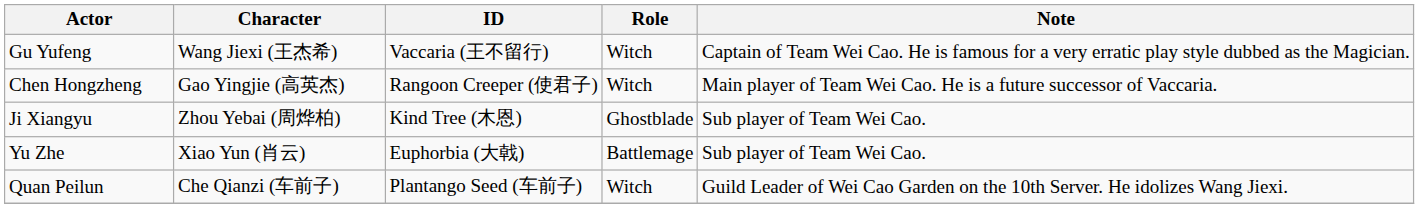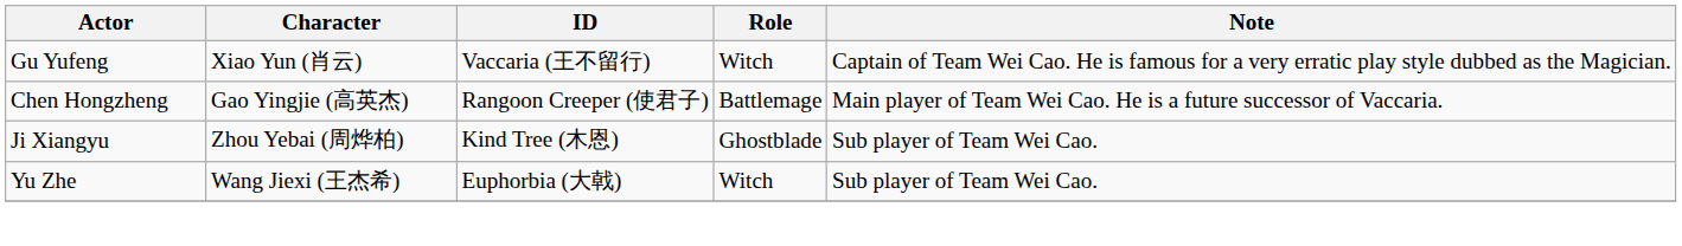Gu Yufeng | Character: Wang Jiexi (王杰希) -> Xiao Yun (肖云)
Chen Hongzheng | Role: Witch -> Battlemage
Yu Zhe | Character: Xiao Yun (肖云) -> Wang Jiexi (王杰希)
Yu Zhe | Role: Battlemage -> Witch
- row: Quan Peilun | Che Qianzi (车前子) | Plantango Seed (车前子) | Witch | Guild Leader of Wei Cao Garden on the 10th Server. He idolizes Wang Jiexi.
